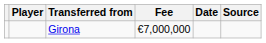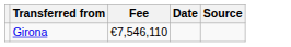- column: Player
Girona | Fee: €7,000,000 -> €7,546,110
